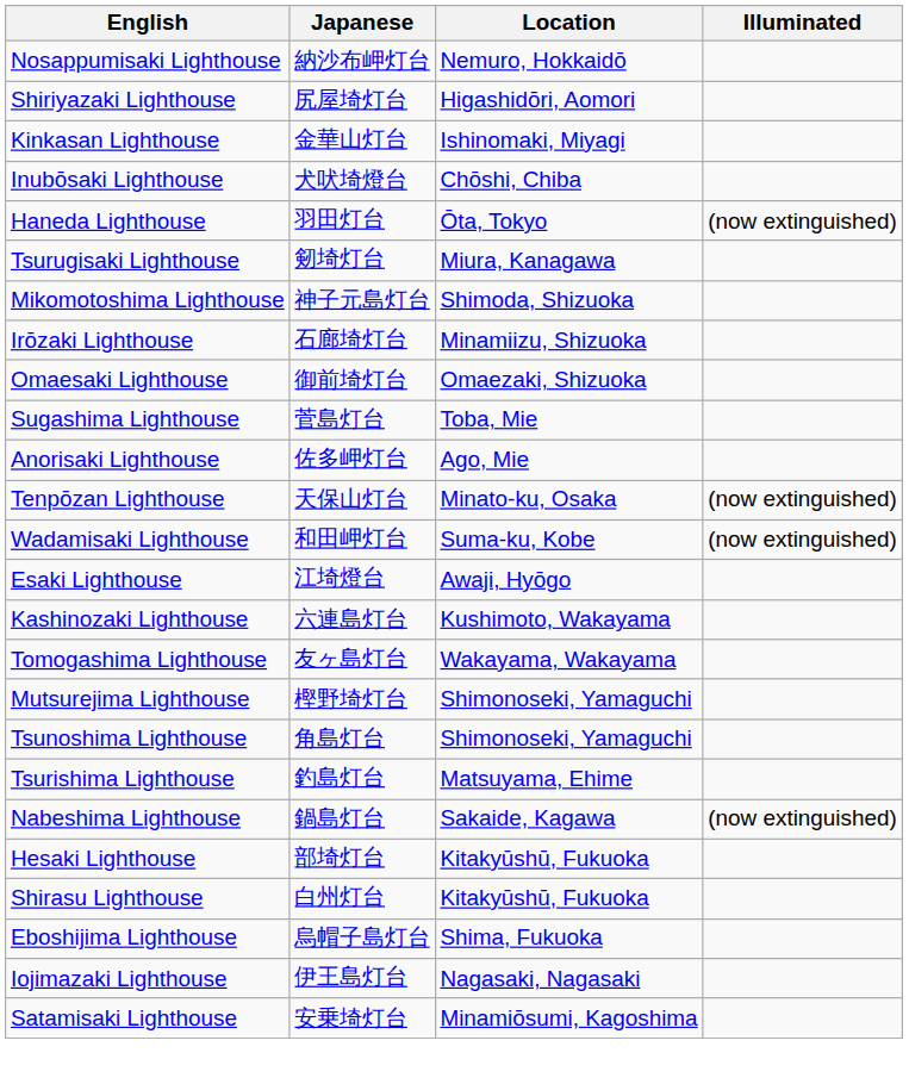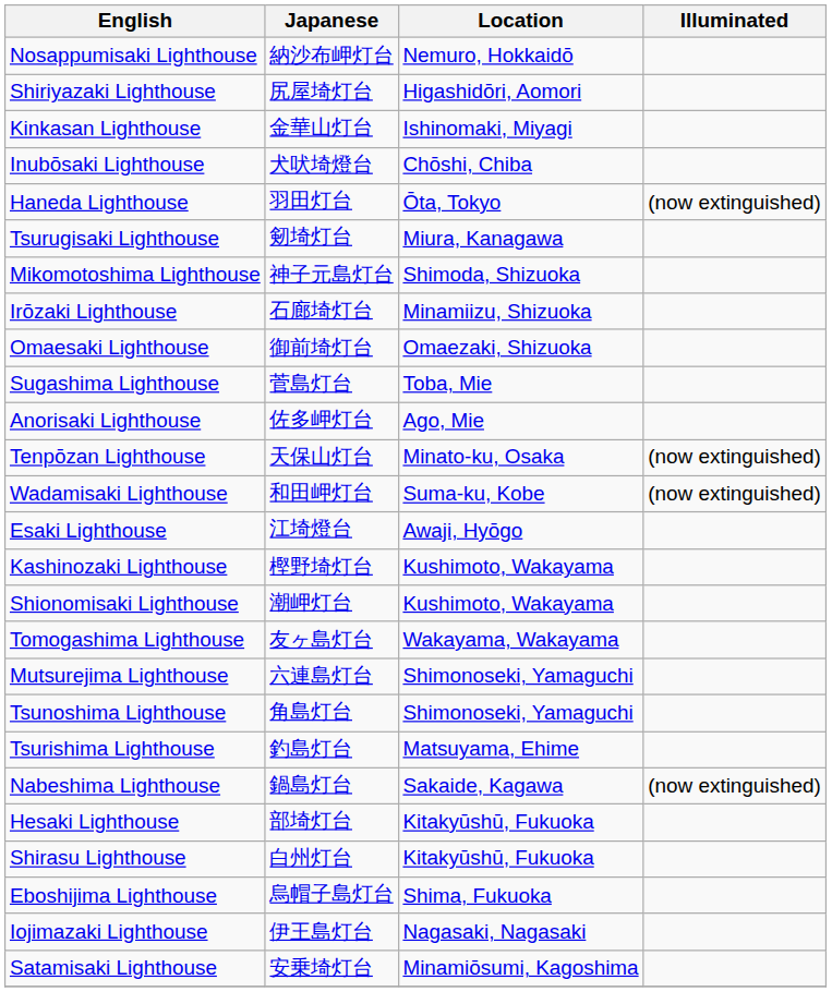Kashinozaki Lighthouse | Japanese: 六連島灯台 -> 樫野埼灯台
+ row: Shionomisaki Lighthouse | 潮岬灯台 | Kushimoto, Wakayama
Mutsurejima Lighthouse | Japanese: 樫野埼灯台 -> 六連島灯台
